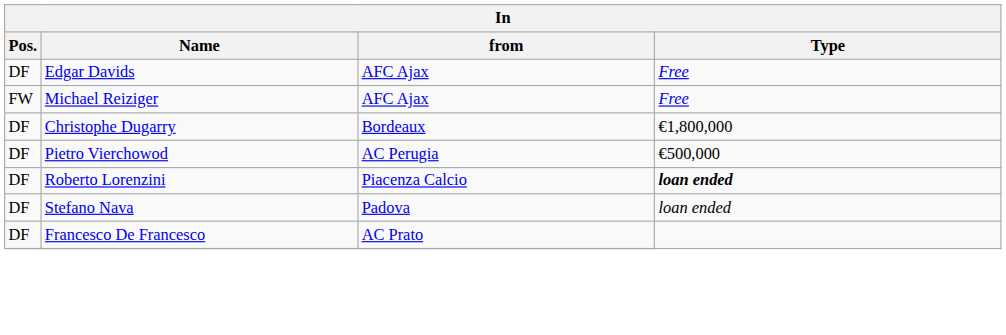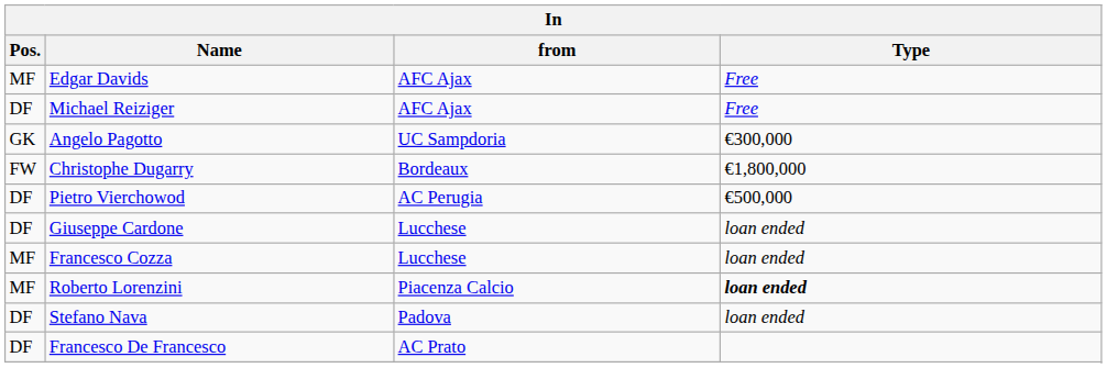Edgar Davids | Pos.: DF -> MF
Michael Reiziger | Pos.: FW -> DF
+ row: GK | Angelo Pagotto | UC Sampdoria | €300,000
Christophe Dugarry | Pos.: DF -> FW
+ row: DF | Giuseppe Cardone | Lucchese | loan ended
+ row: MF | Francesco Cozza | Lucchese | loan ended
Roberto Lorenzini | Pos.: DF -> MF
